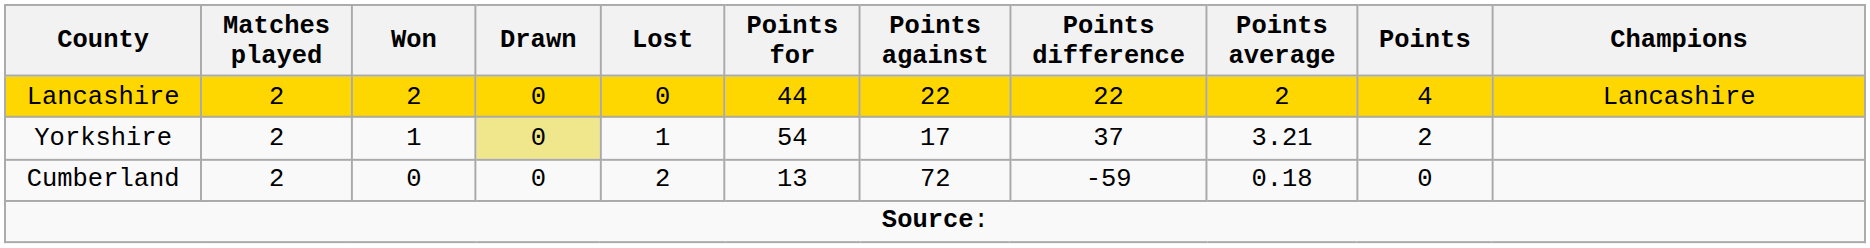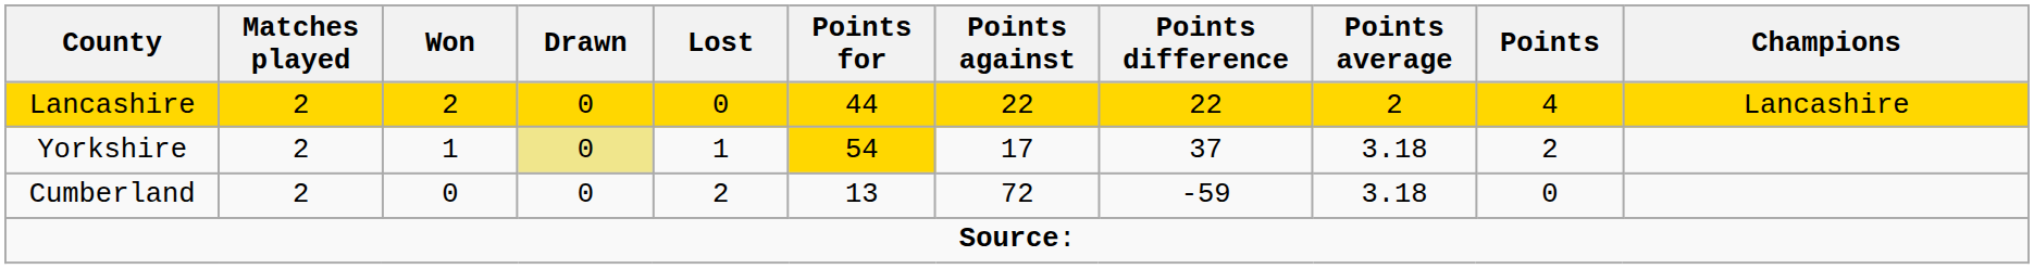Yorkshire | Points for: no background -> gold background
Yorkshire | Points average: 3.21 -> 3.18
Cumberland | Points average: 0.18 -> 3.18
